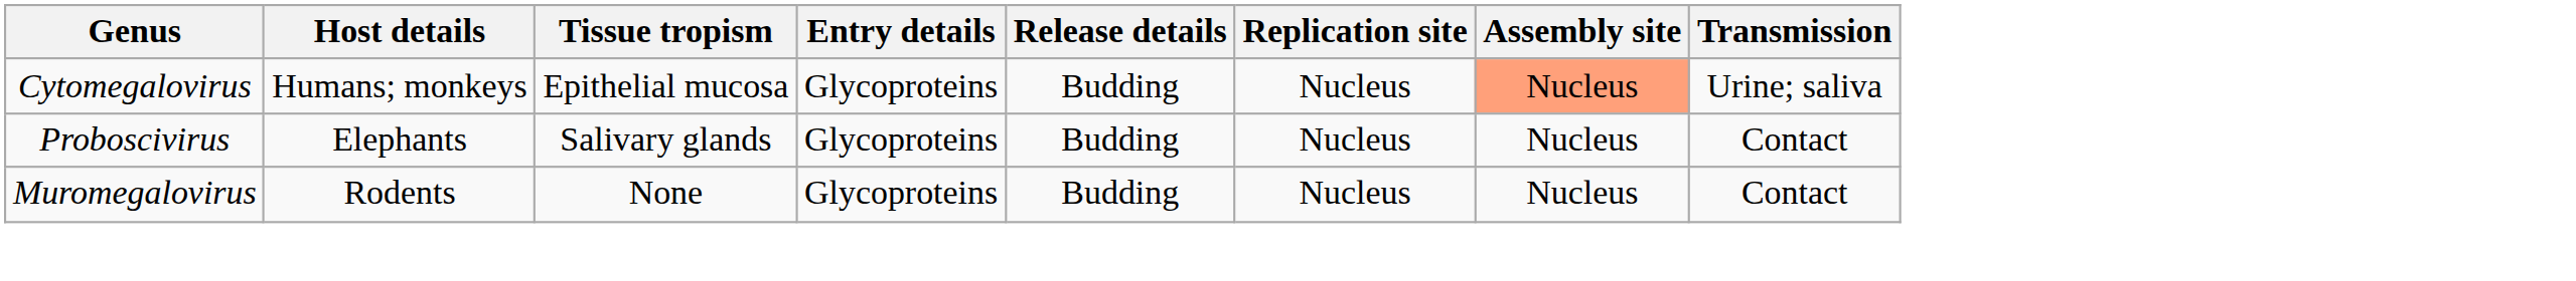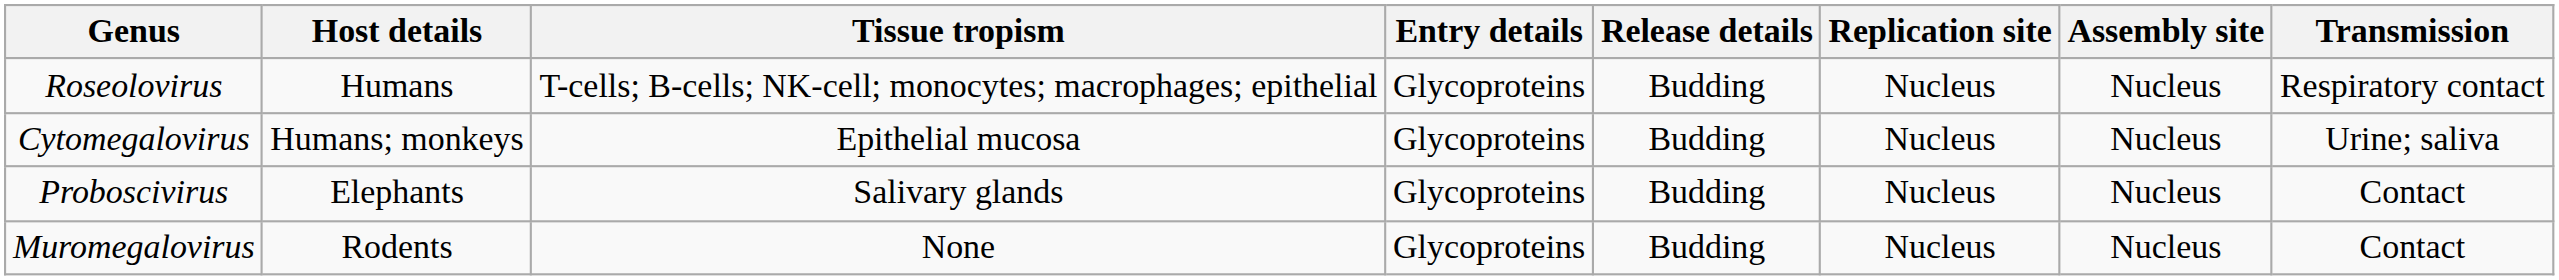+ row: Roseolovirus | Humans | T-cells; B-cells; NK-cell; monocytes; macrophages; epithelial | Glycoproteins | Budding | Nucleus | Nucleus | Respiratory contact
Cytomegalovirus | Assembly site: lightsalmon background -> no background
